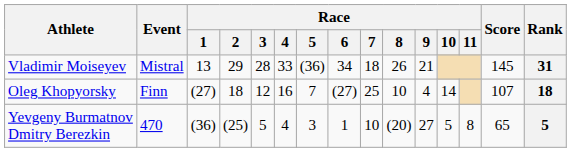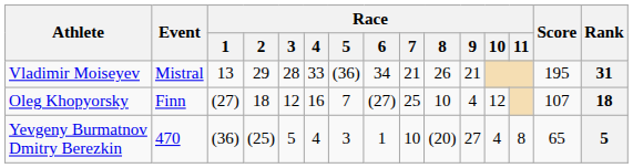Vladimir Moiseyev | Race / 7: 18 -> 21
Vladimir Moiseyev | Score: 145 -> 195
Oleg Khopyorsky | Race / 10: 14 -> 12
Yevgeny Burmatnov Dmitry Berezkin | Race / 10: 5 -> 4
